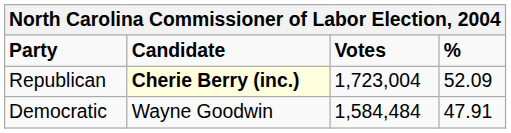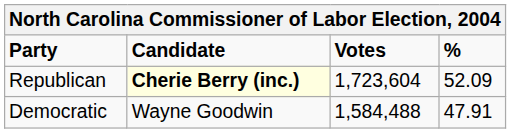Republican | Votes: 1,723,004 -> 1,723,604
Democratic | Votes: 1,584,484 -> 1,584,488
